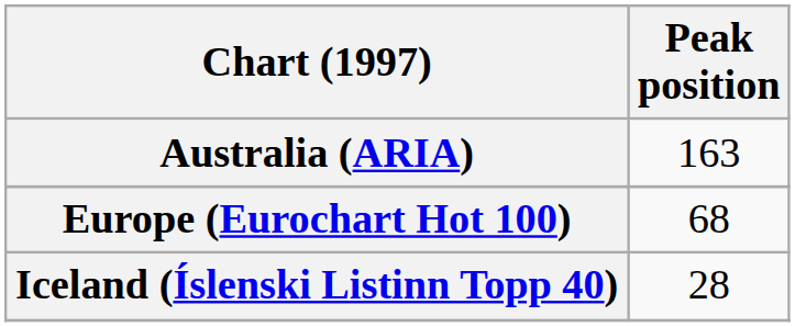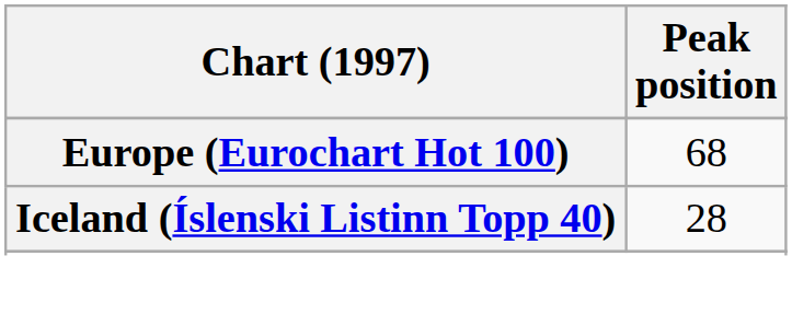- row: Australia (ARIA) | 163
